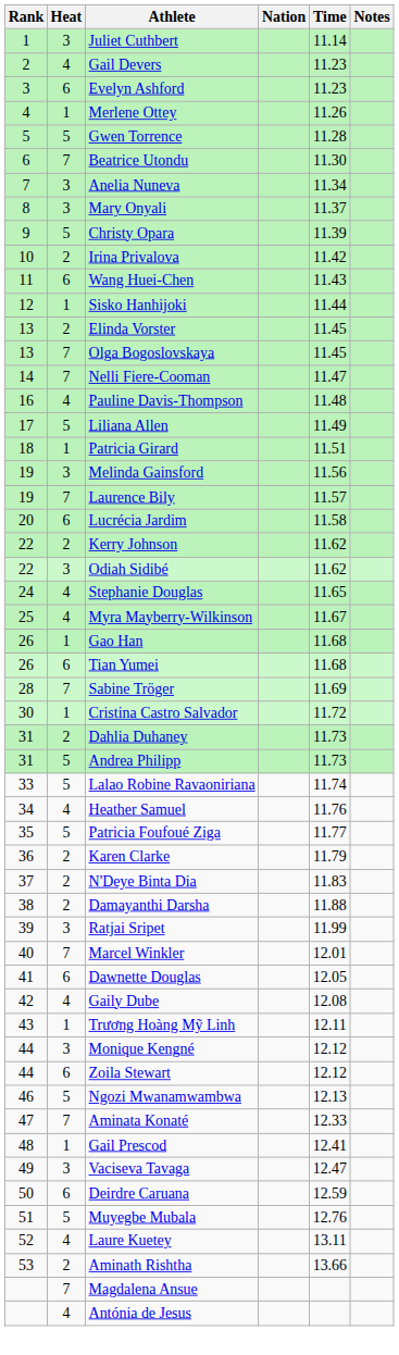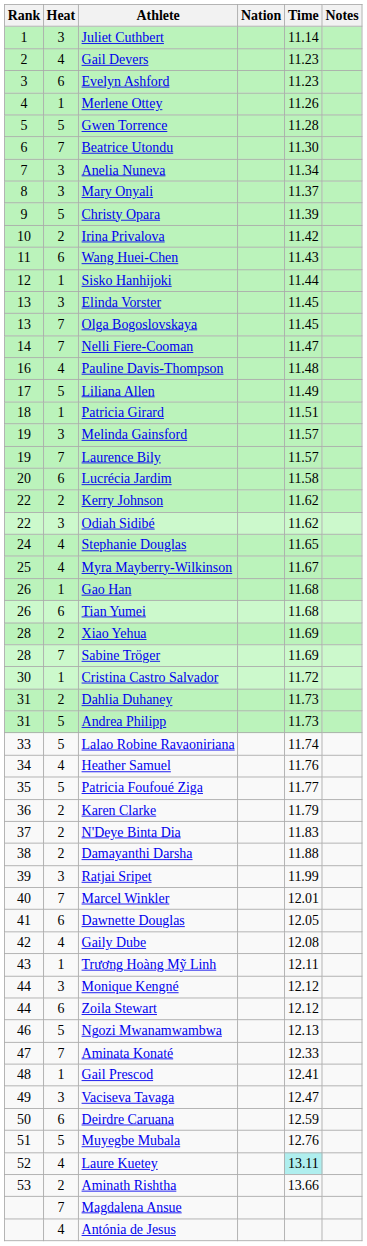Elinda Vorster | Heat: 2 -> 3
Melinda Gainsford | Time: 11.56 -> 11.57
+ row: 28 | 2 | Xiao Yehua | 11.69
Laure Kuetey | Time: no background -> paleturquoise background
